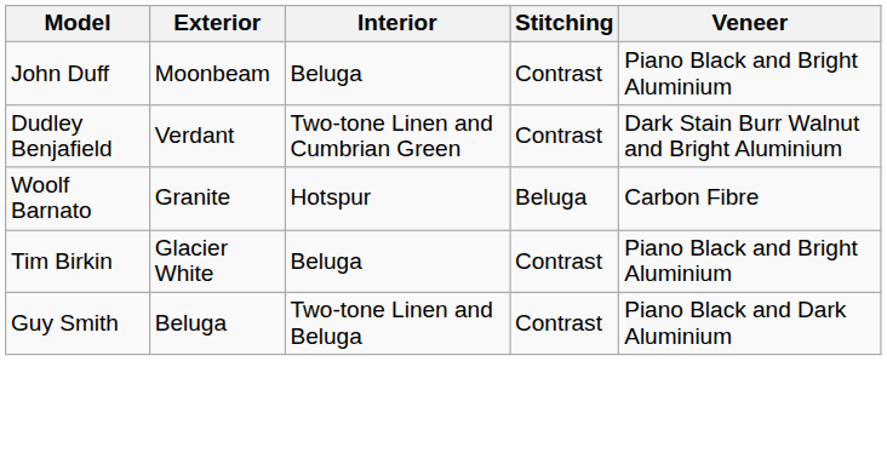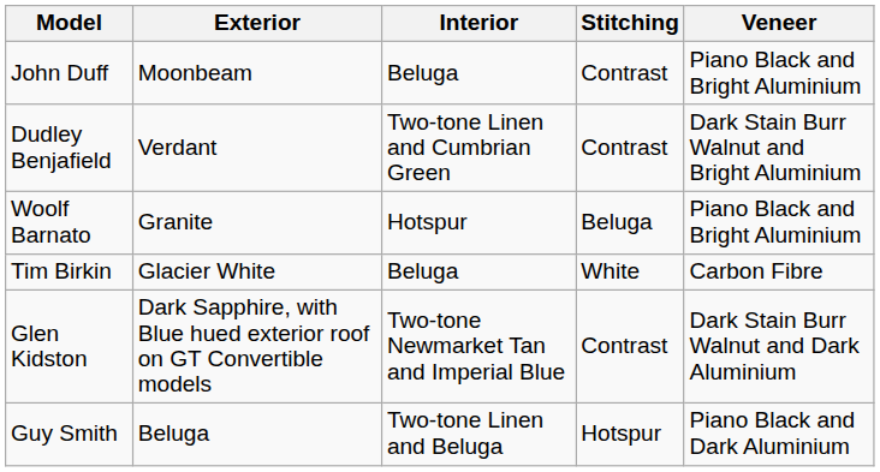Woolf Barnato | Veneer: Carbon Fibre -> Piano Black and Bright Aluminium
Tim Birkin | Stitching: Contrast -> White
Tim Birkin | Veneer: Piano Black and Bright Aluminium -> Carbon Fibre
+ row: Glen Kidston | Dark Sapphire, with Blue hued exterior roof on GT Convertible models | Two-tone Newmarket Tan and Imperial Blue | Contrast | Dark Stain Burr Walnut and Dark Aluminium
Guy Smith | Stitching: Contrast -> Hotspur
